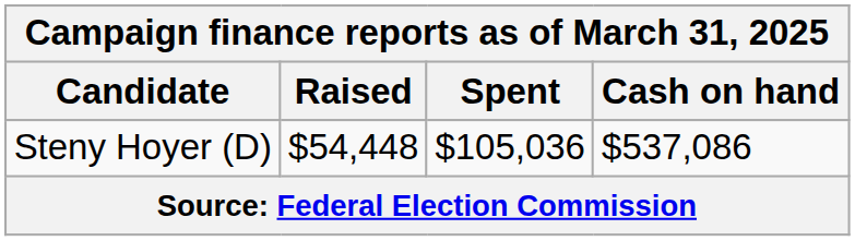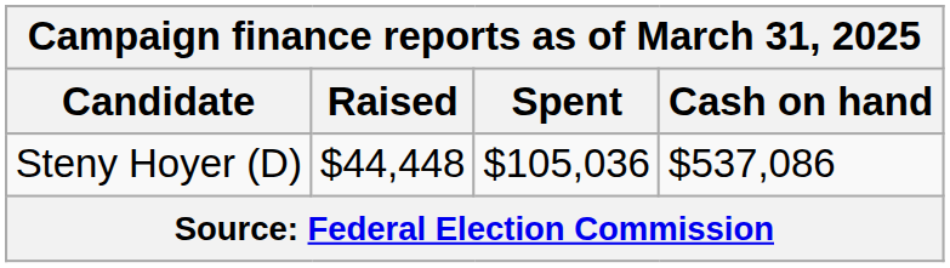Steny Hoyer (D) | Raised: $54,448 -> $44,448
